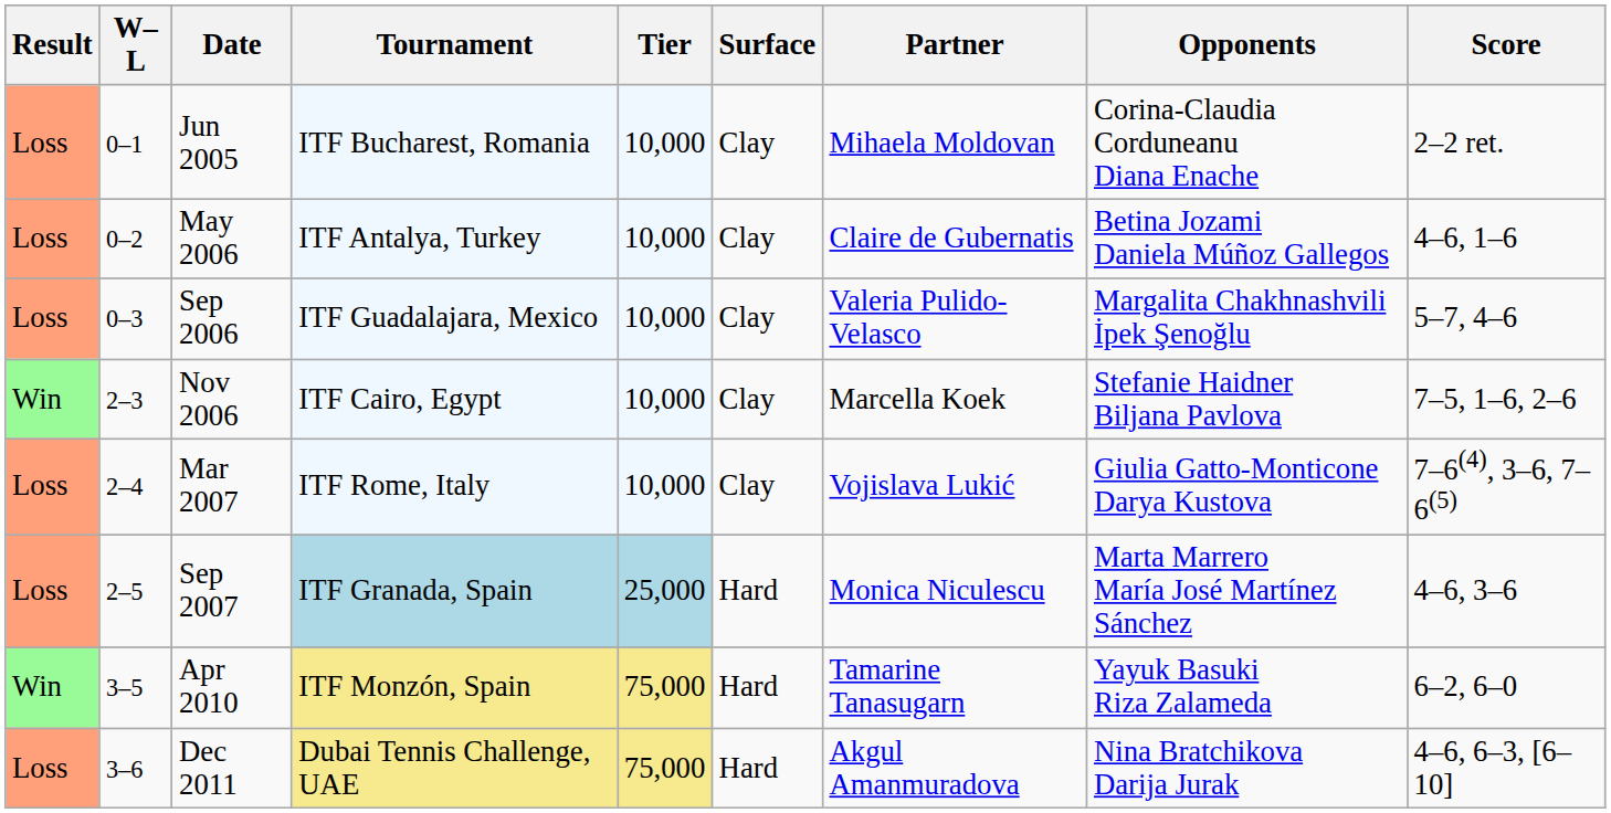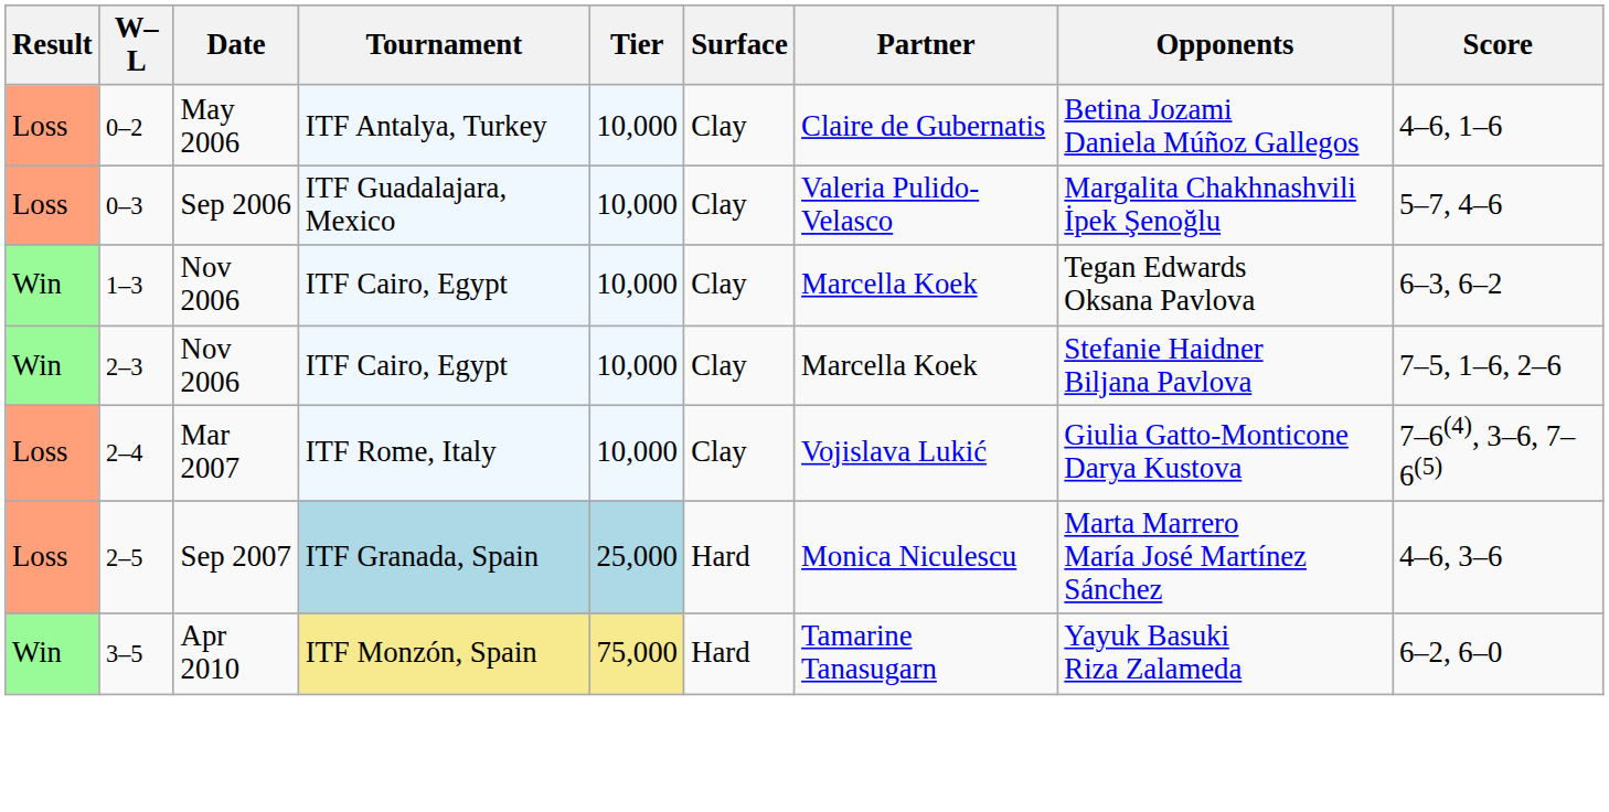- row: Loss | 0–1 | Jun 2005 | ITF Bucharest, Romania | 10,000 | Clay | Mihaela Moldovan | Corina-Claudia Corduneanu Diana Enache | 2–2 ret.
+ row: Win | 1–3 | Nov 2006 | ITF Cairo, Egypt | 10,000 | Clay | Marcella Koek | Tegan Edwards Oksana Pavlova | 6–3, 6–2
- row: Loss | 3–6 | Dec 2011 | Dubai Tennis Challenge, UAE | 75,000 | Hard | Akgul Amanmuradova | Nina Bratchikova Darija Jurak | 4–6, 6–3, [6–10]
